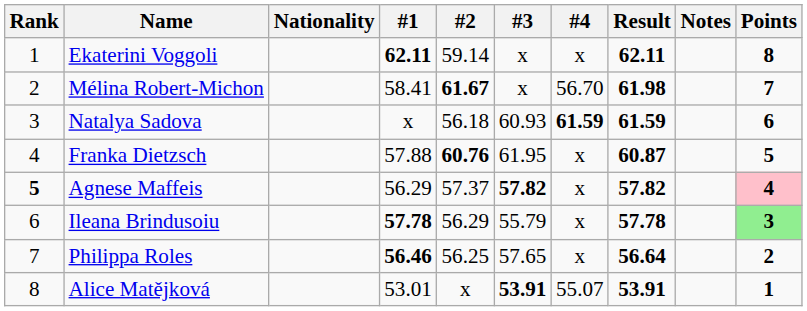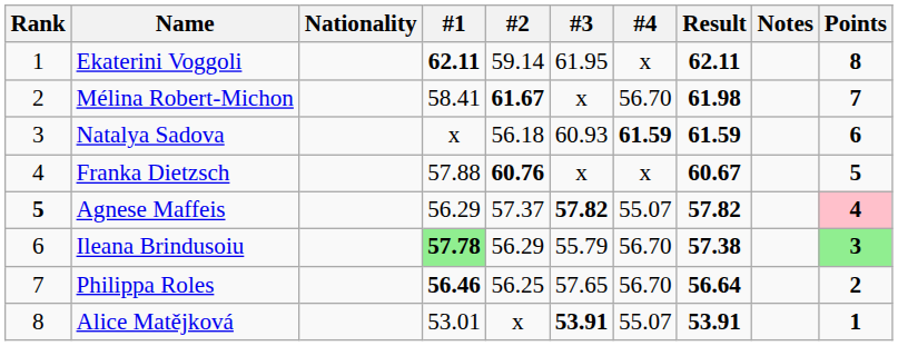Ekaterini Voggoli | #3: x -> 61.95
Franka Dietzsch | #3: 61.95 -> x
Franka Dietzsch | Result: 60.87 -> 60.67
Agnese Maffeis | #4: x -> 55.07
Ileana Brindusoiu | #1: no background -> lightgreen background
Ileana Brindusoiu | #4: x -> 56.70
Ileana Brindusoiu | Result: 57.78 -> 57.38
Philippa Roles | #4: x -> 56.70
